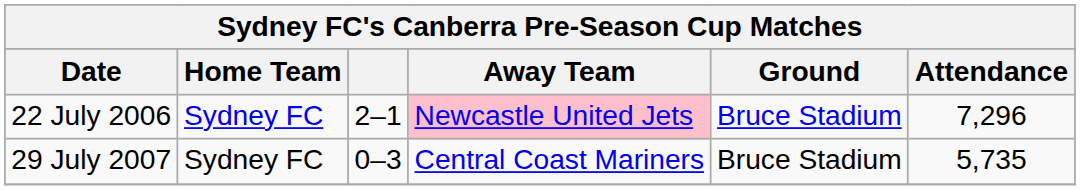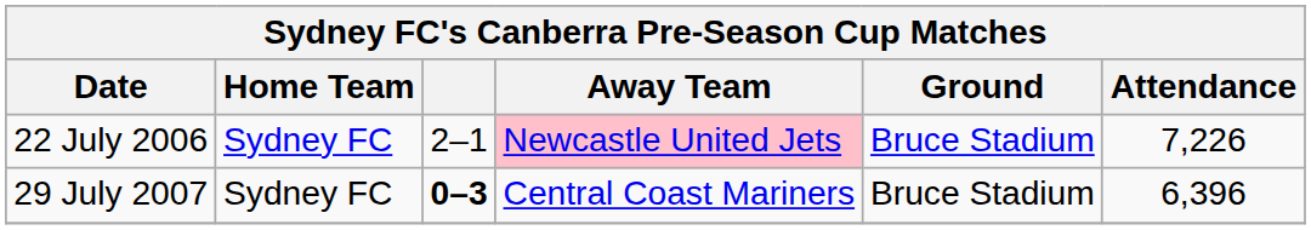22 July 2006 | Attendance: 7,296 -> 7,226
29 July 2007 | column 3: normal -> bold
29 July 2007 | Attendance: 5,735 -> 6,396
